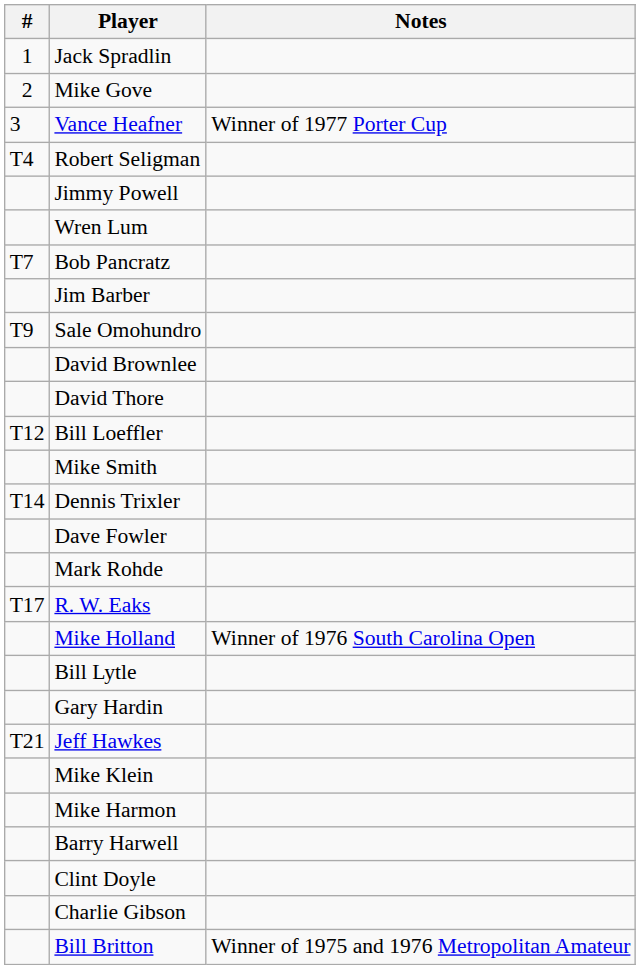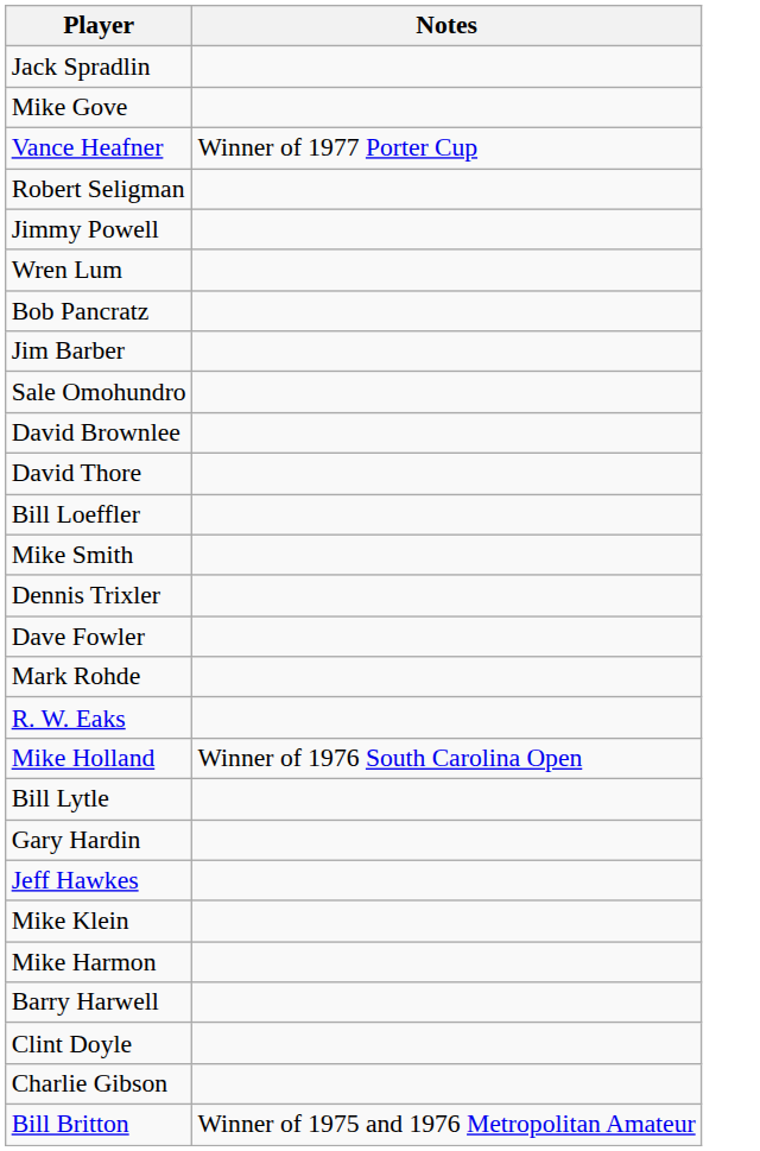- column: # | 1 | 2 | 3 | T4 | T7 | T9 | T12 | T14 | T17 | T21
